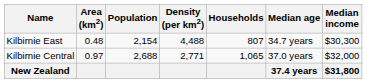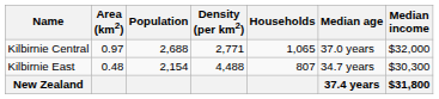rows swapped: Kilbirnie Central <-> Kilbirnie East
